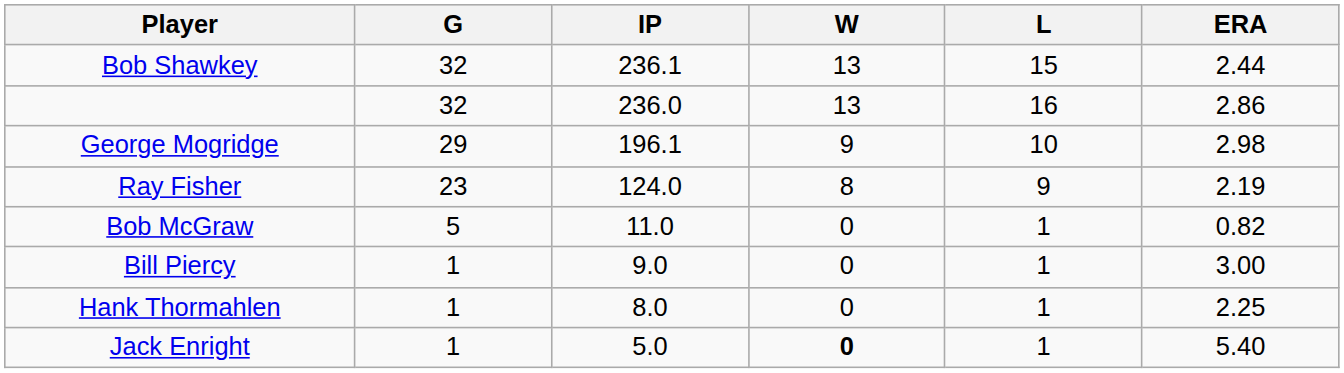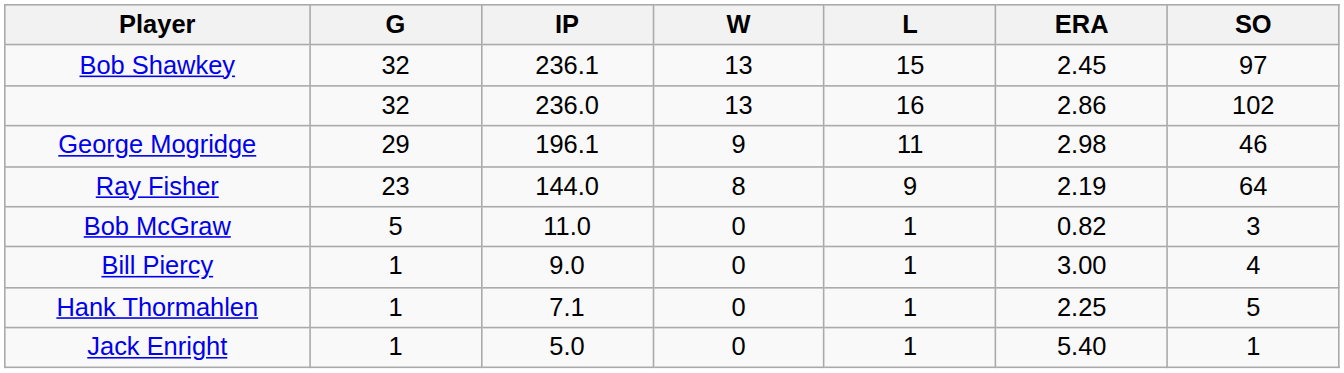+ column: SO | 97 | 102 | 46 | 64 | 3 | 4 | 5 | 1
Bob Shawkey | ERA: 2.44 -> 2.45
George Mogridge | L: 10 -> 11
Ray Fisher | IP: 124.0 -> 144.0
Hank Thormahlen | IP: 8.0 -> 7.1
Jack Enright | W: bold -> normal
